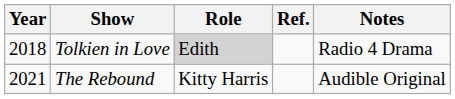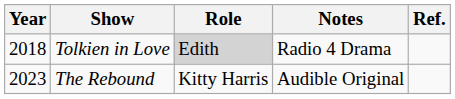columns swapped: Notes <-> Ref.
The Rebound | Year: 2021 -> 2023
